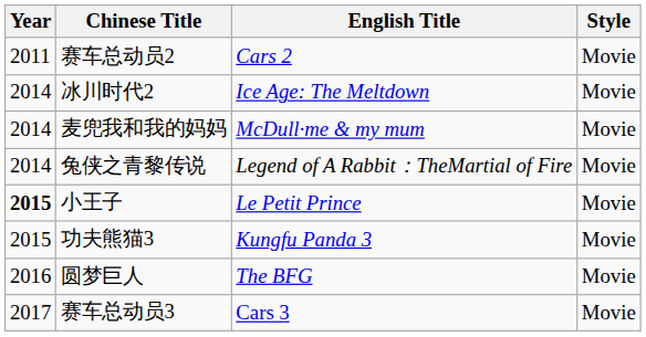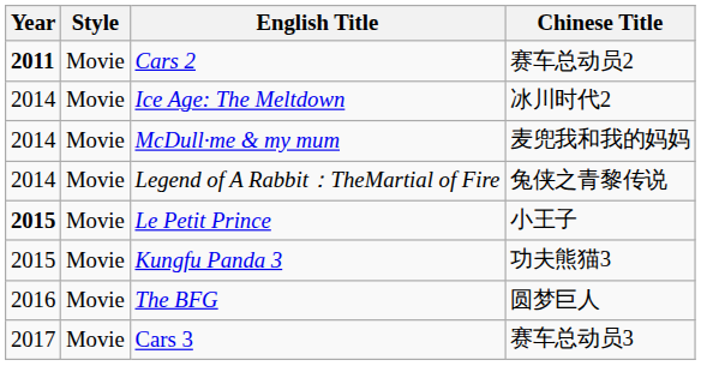columns swapped: Style <-> Chinese Title
Cars 2 | Year: normal -> bold
